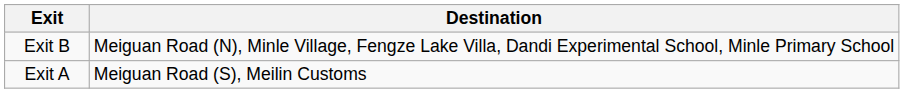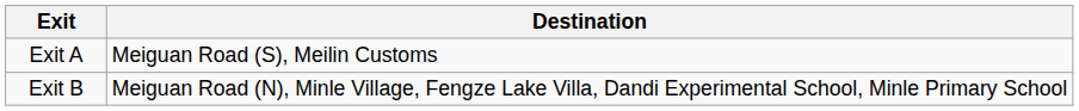rows swapped: Exit A <-> Exit B
